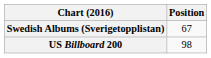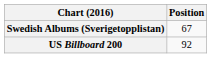US Billboard 200 | Position: 98 -> 92
